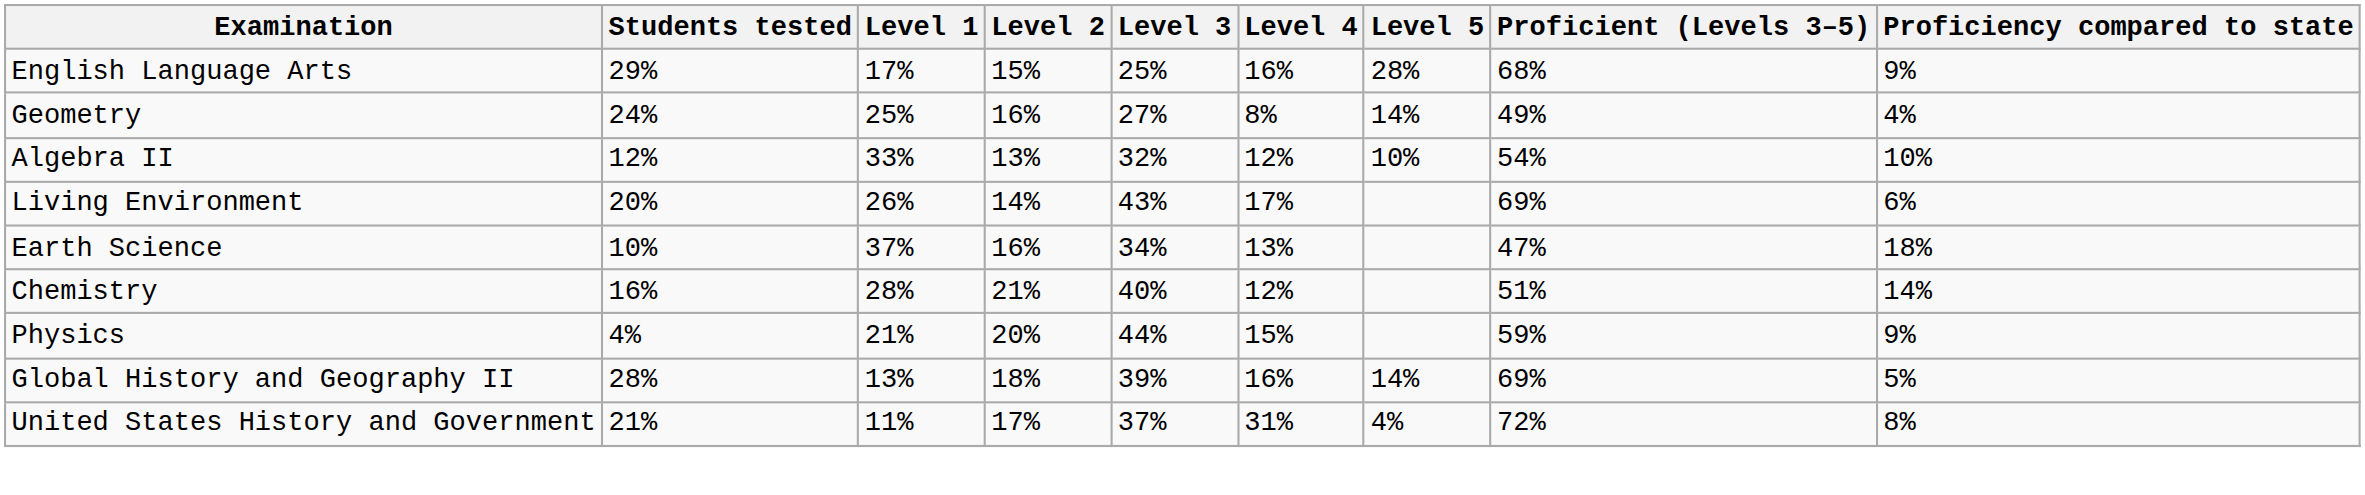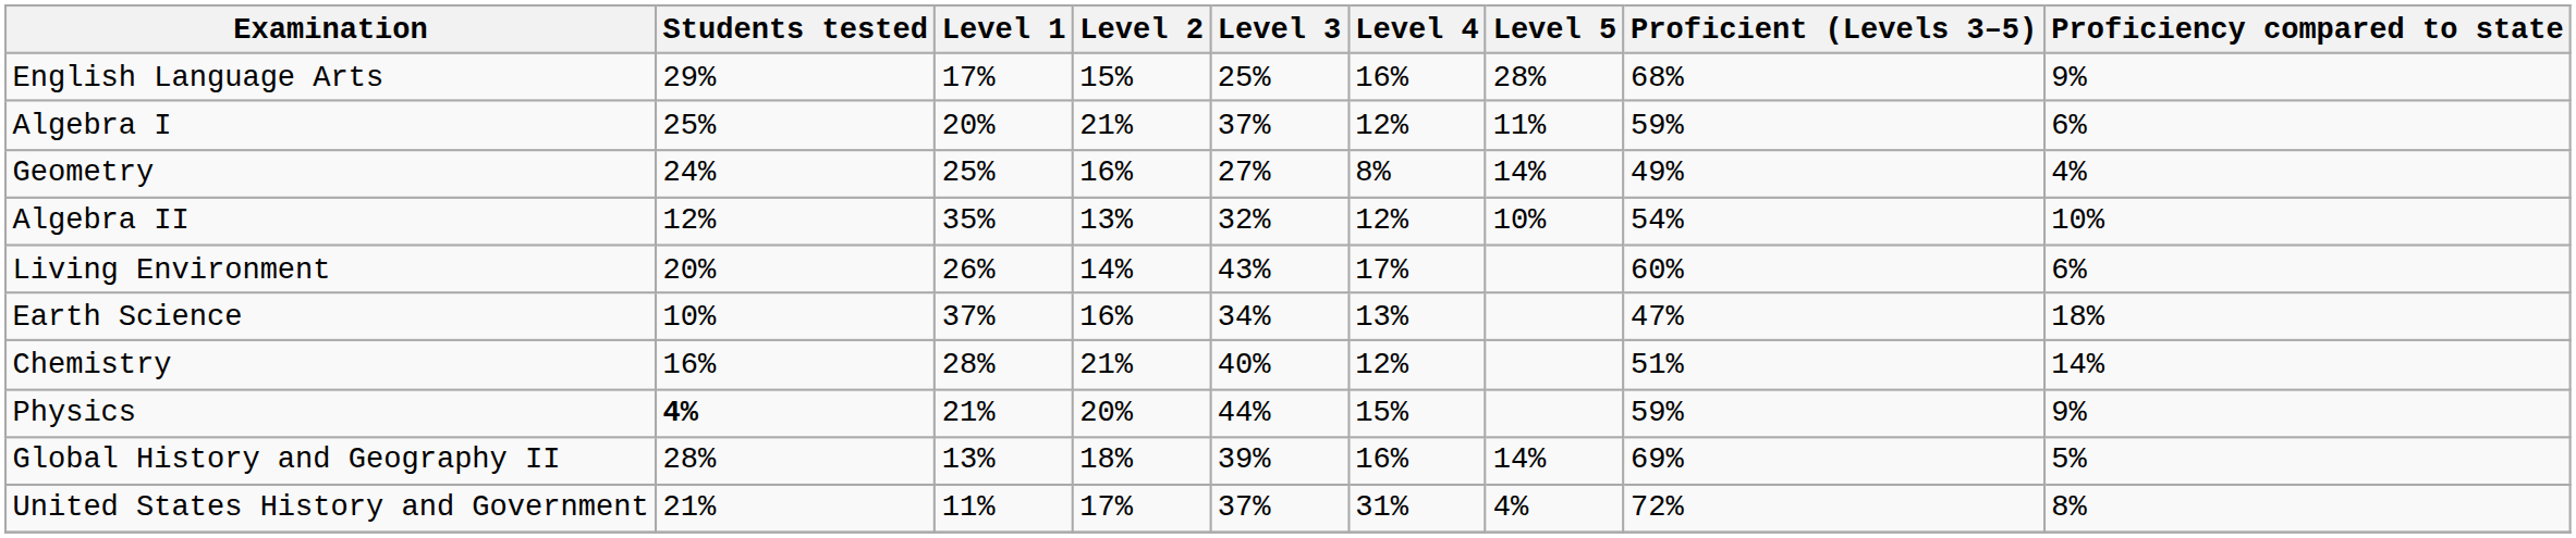+ row: Algebra I | 25% | 20% | 21% | 37% | 12% | 11% | 59% | 6%
Algebra II | Level 1: 33% -> 35%
Living Environment | Proficient (Levels 3–5): 69% -> 60%
Physics | Students tested: normal -> bold
